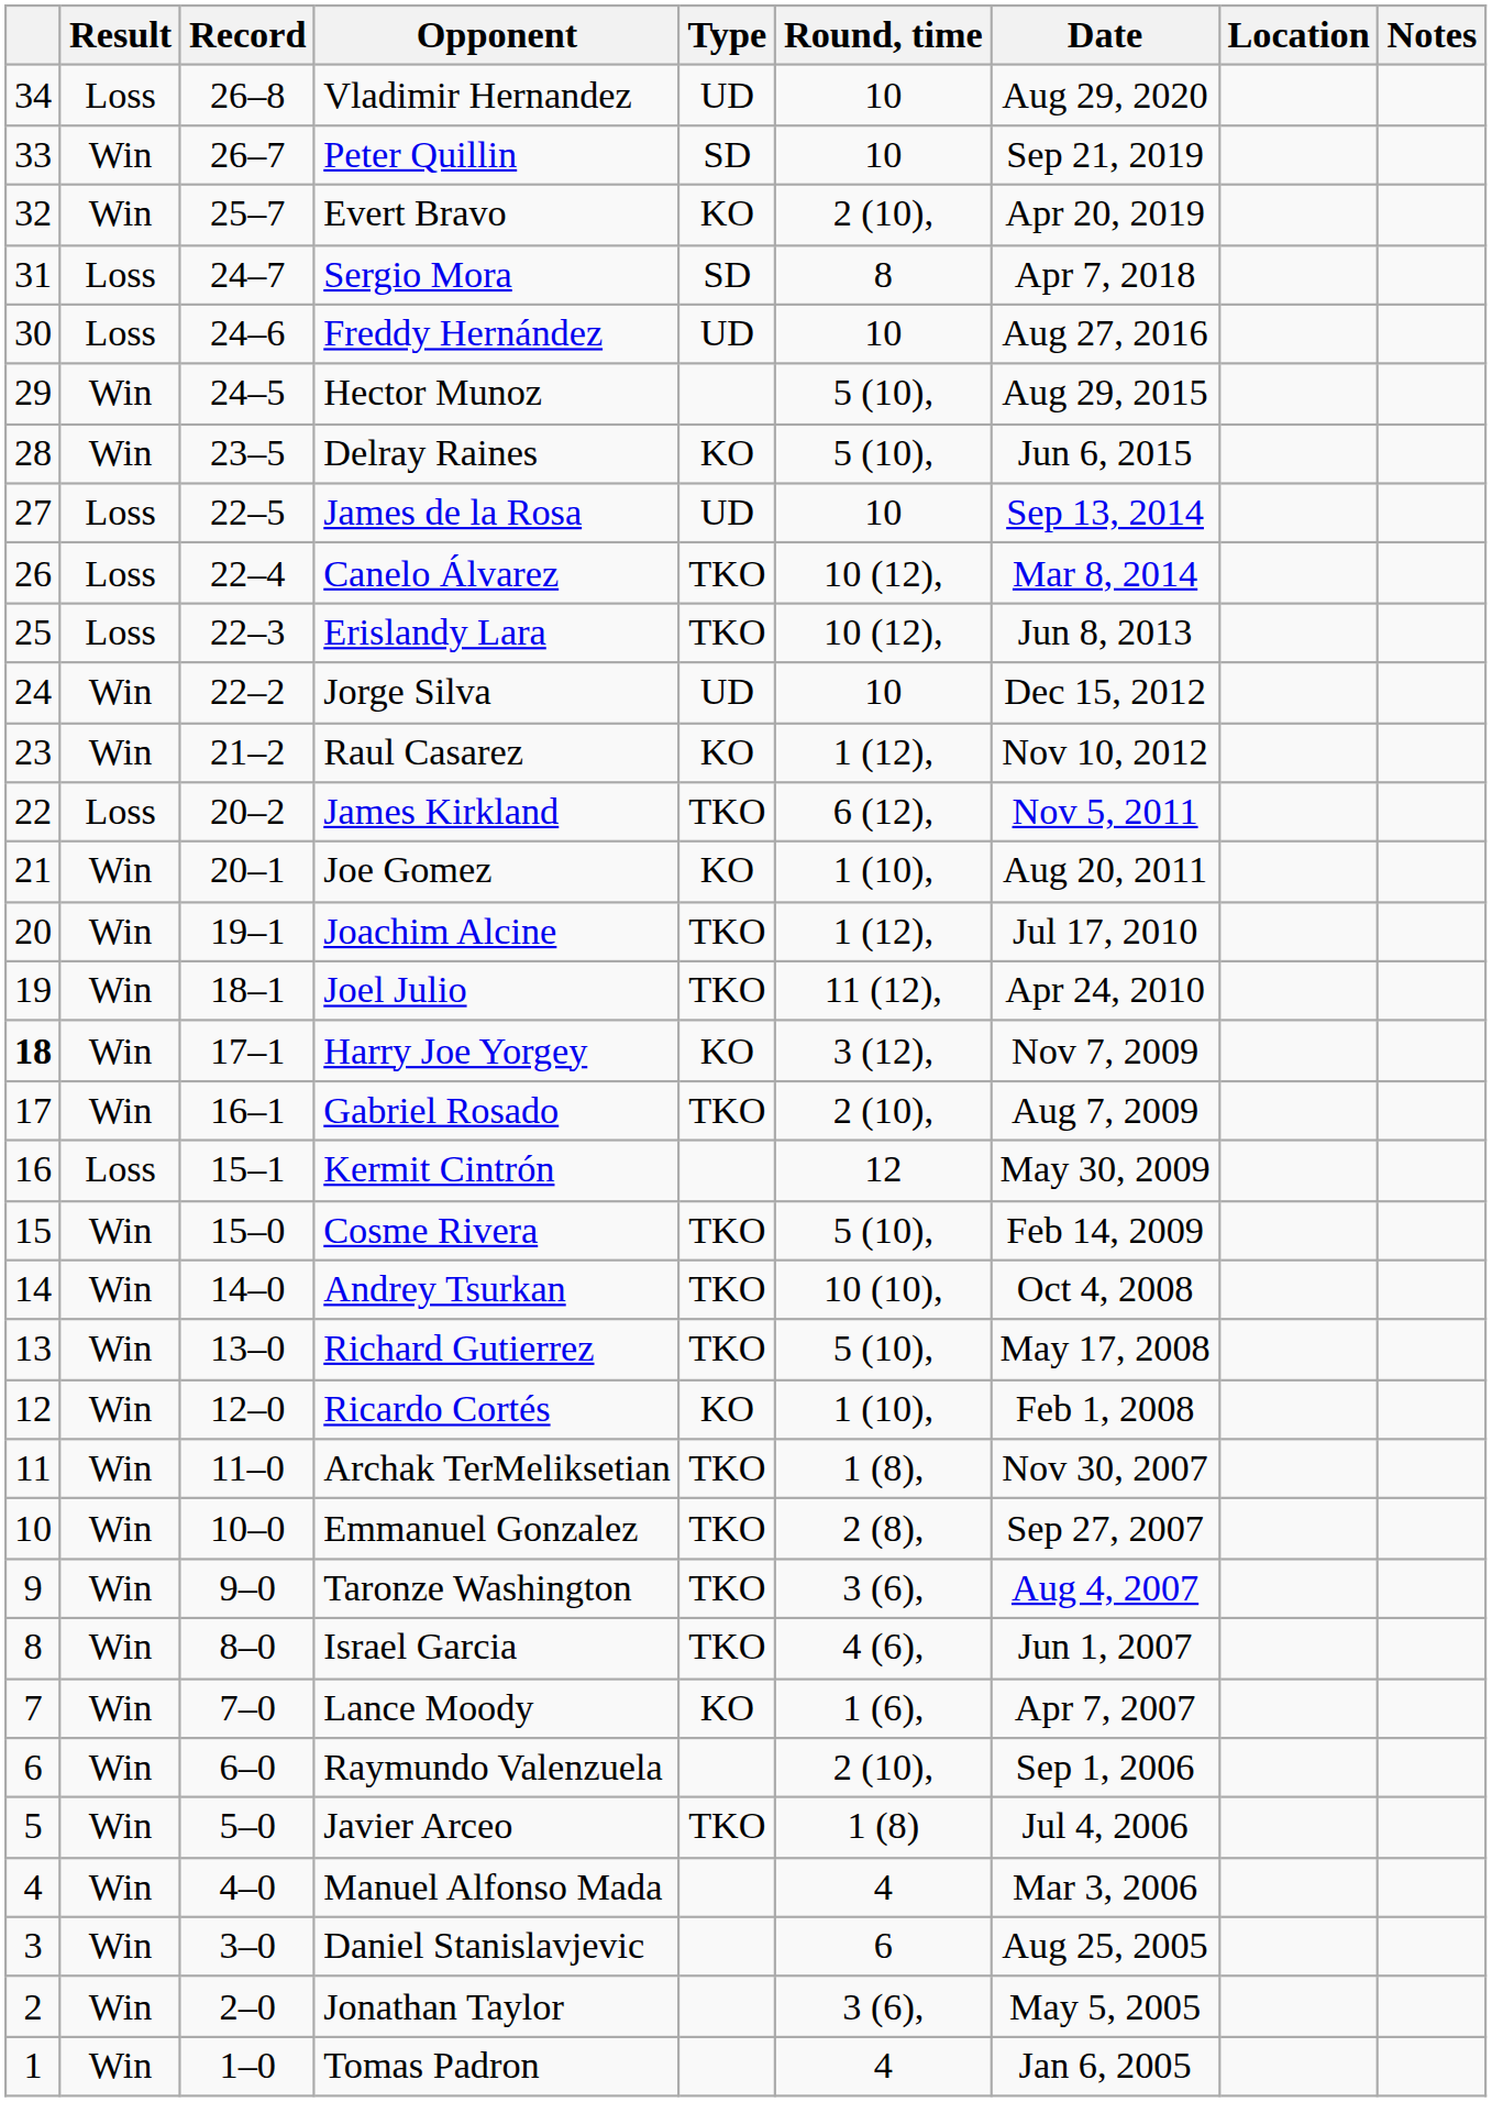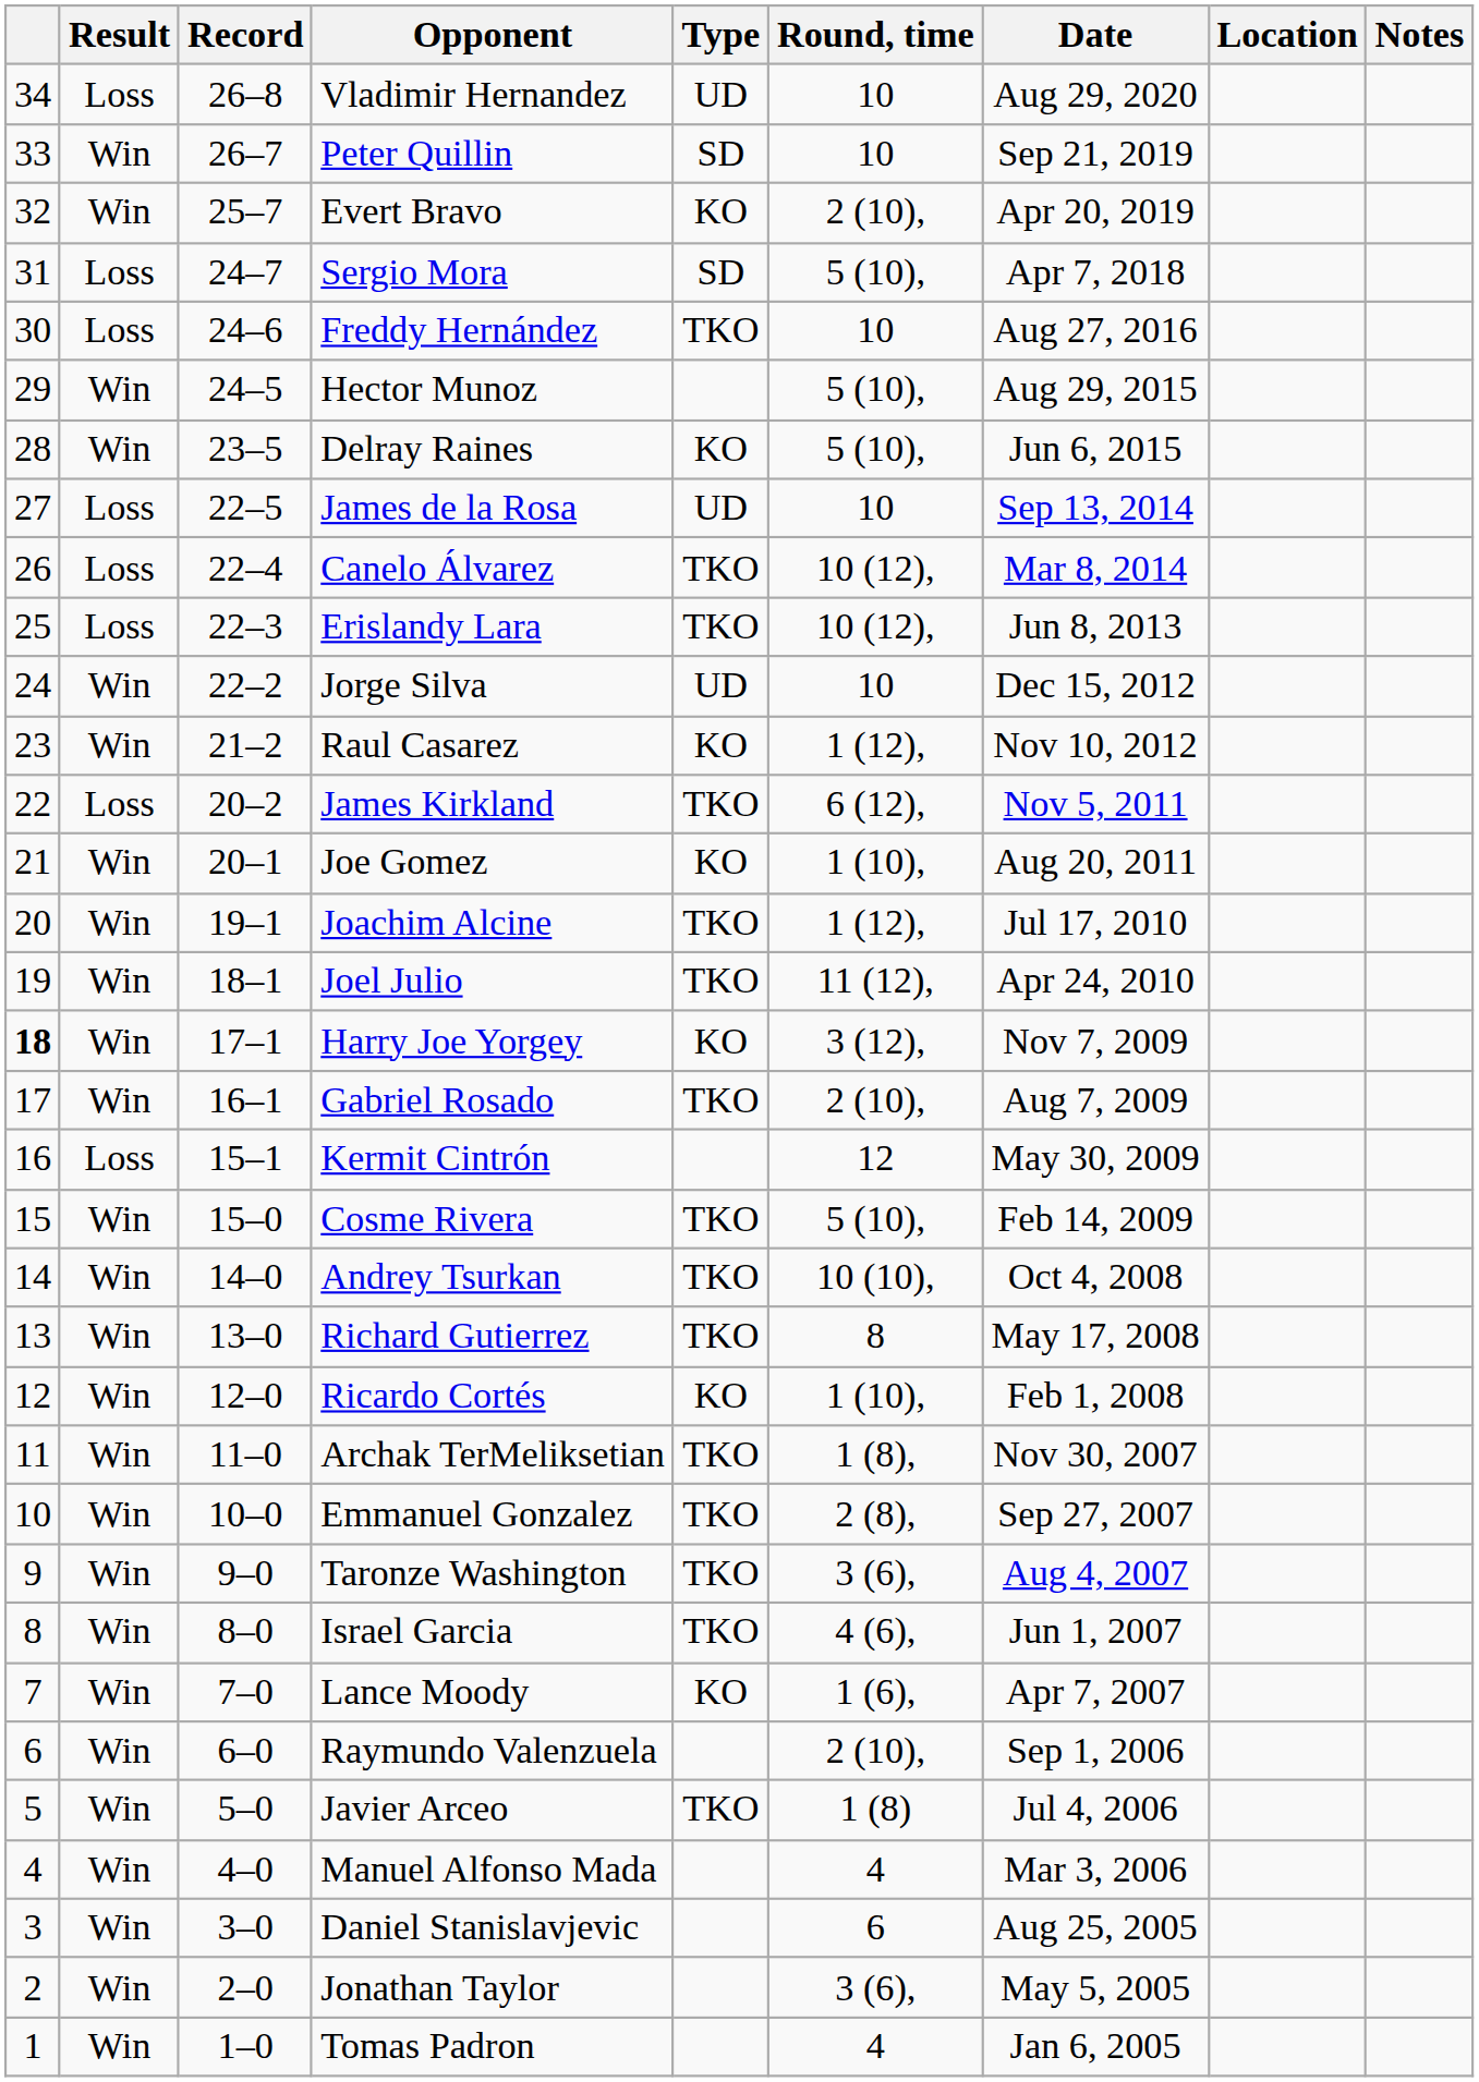Sergio Mora | Round, time: 8 -> 5 (10),
Freddy Hernández | Type: UD -> TKO
Richard Gutierrez | Round, time: 5 (10), -> 8
